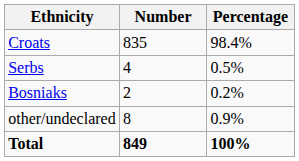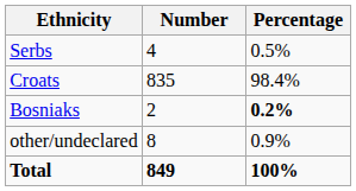rows swapped: Croats <-> Serbs
Bosniaks | Percentage: normal -> bold
